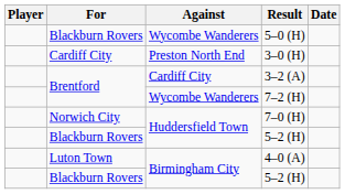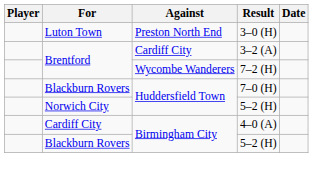- row: Blackburn Rovers | Wycombe Wanderers | 5–0 (H)
3–0 (H) | For: Cardiff City -> Luton Town
7–0 (H) | For: Norwich City -> Blackburn Rovers
Huddersfield Town / 5–2 (H) | For: Blackburn Rovers -> Norwich City
4–0 (A) | For: Luton Town -> Cardiff City
